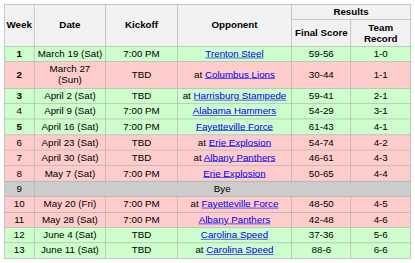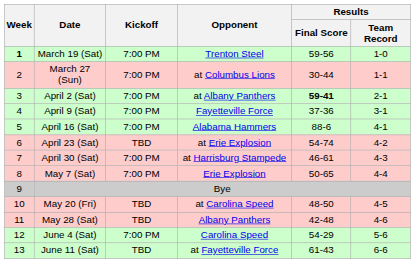March 27 (Sun) | Week: bold -> normal
March 27 (Sun) | Kickoff: TBD -> 7:00 PM
April 2 (Sat) | Week: bold -> normal
April 2 (Sat) | Kickoff: TBD -> 7:00 PM
April 2 (Sat) | Opponent: at Harrisburg Stampede -> at Albany Panthers
April 2 (Sat) | Results / Final Score: normal -> bold
April 9 (Sat) | Opponent: Alabama Hammers -> Fayetteville Force
April 9 (Sat) | Results / Final Score: 54-29 -> 37-36
April 16 (Sat) | Week: bold -> normal
April 16 (Sat) | Opponent: Fayetteville Force -> Alabama Hammers
April 16 (Sat) | Results / Final Score: 61-43 -> 88-6
April 30 (Sat) | Kickoff: TBD -> 7:00 PM
April 30 (Sat) | Opponent: at Albany Panthers -> at Harrisburg Stampede
May 20 (Fri) | Kickoff: 7:00 PM -> TBD
May 20 (Fri) | Opponent: at Fayetteville Force -> at Carolina Speed
May 28 (Sat) | Kickoff: 7:00 PM -> TBD
June 4 (Sat) | Kickoff: TBD -> 7:00 PM
June 4 (Sat) | Results / Final Score: 37-36 -> 54-29
June 11 (Sat) | Opponent: at Carolina Speed -> at Fayetteville Force
June 11 (Sat) | Results / Final Score: 88-6 -> 61-43
